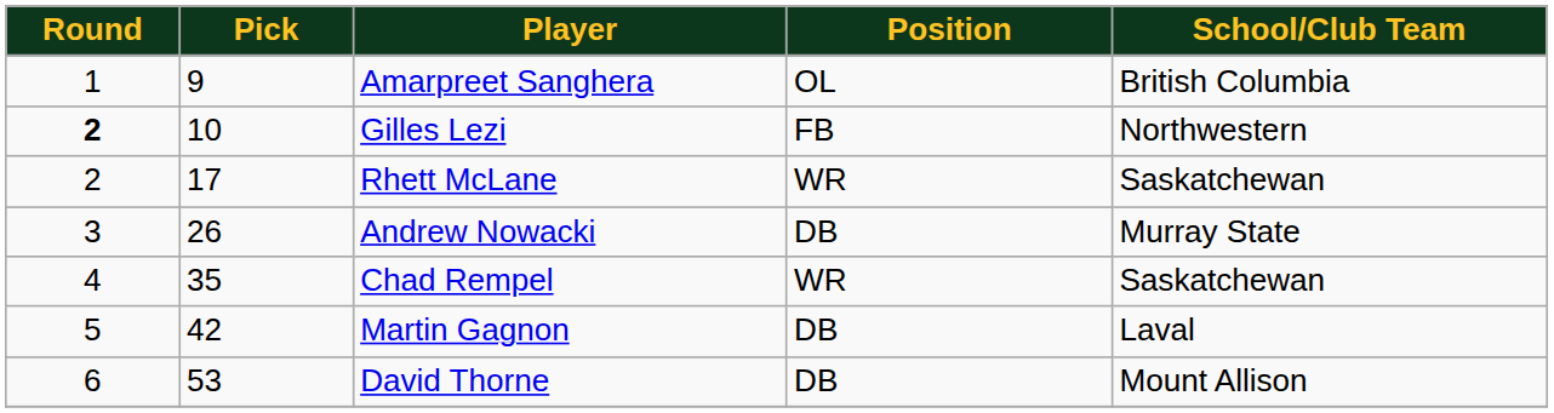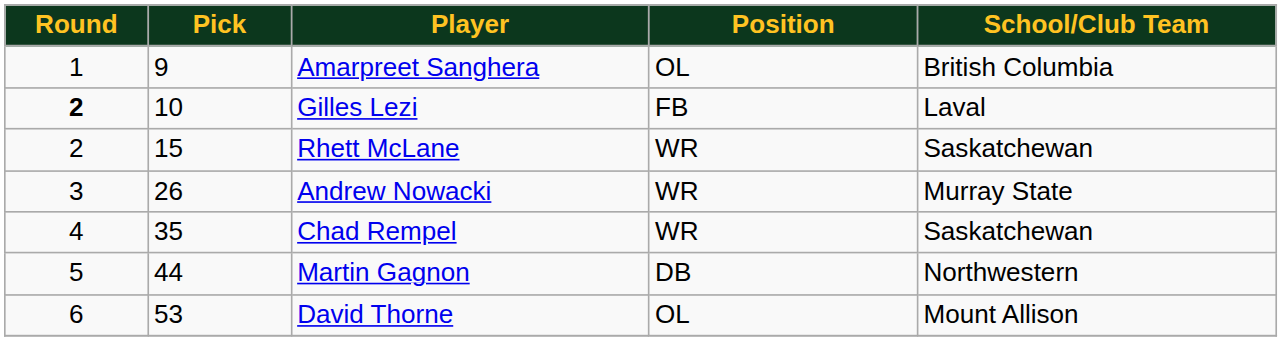Gilles Lezi | School/Club Team: Northwestern -> Laval
Rhett McLane | Pick: 17 -> 15
Andrew Nowacki | Position: DB -> WR
Martin Gagnon | Pick: 42 -> 44
Martin Gagnon | School/Club Team: Laval -> Northwestern
David Thorne | Position: DB -> OL
